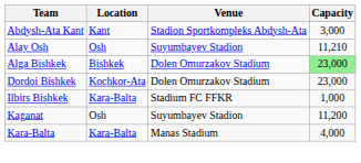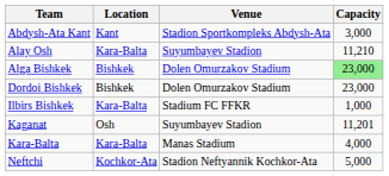Alay Osh | Location: Osh -> Kara-Balta
Dordoi Bishkek | Location: Kochkor-Ata -> Bishkek
Kaganat | Capacity: 11,200 -> 11,201
+ row: Neftchi | Kochkor-Ata | Stadion Neftyannik Kochkor-Ata | 5,000
